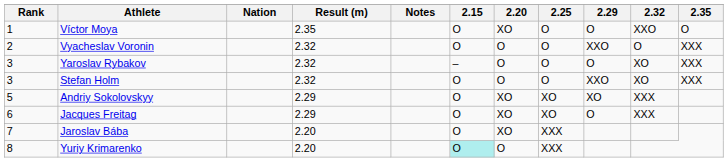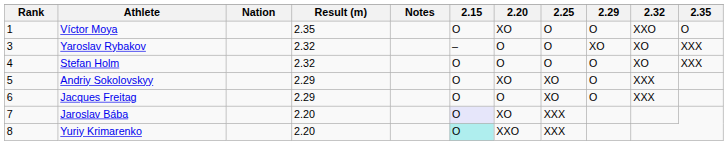- row: 2 | Vyacheslav Voronin | 2.32 | O | O | O | XXO | O | XXX
Yaroslav Rybakov | 2.29: O -> XO
Stefan Holm | Rank: 3 -> 4
Stefan Holm | 2.29: XXO -> O
Andriy Sokolovskyy | 2.29: XO -> O
Jacques Freitag | 2.20: XO -> O
Jaroslav Bába | 2.15: no background -> lavender background
Yuriy Krimarenko | 2.20: O -> XXO
